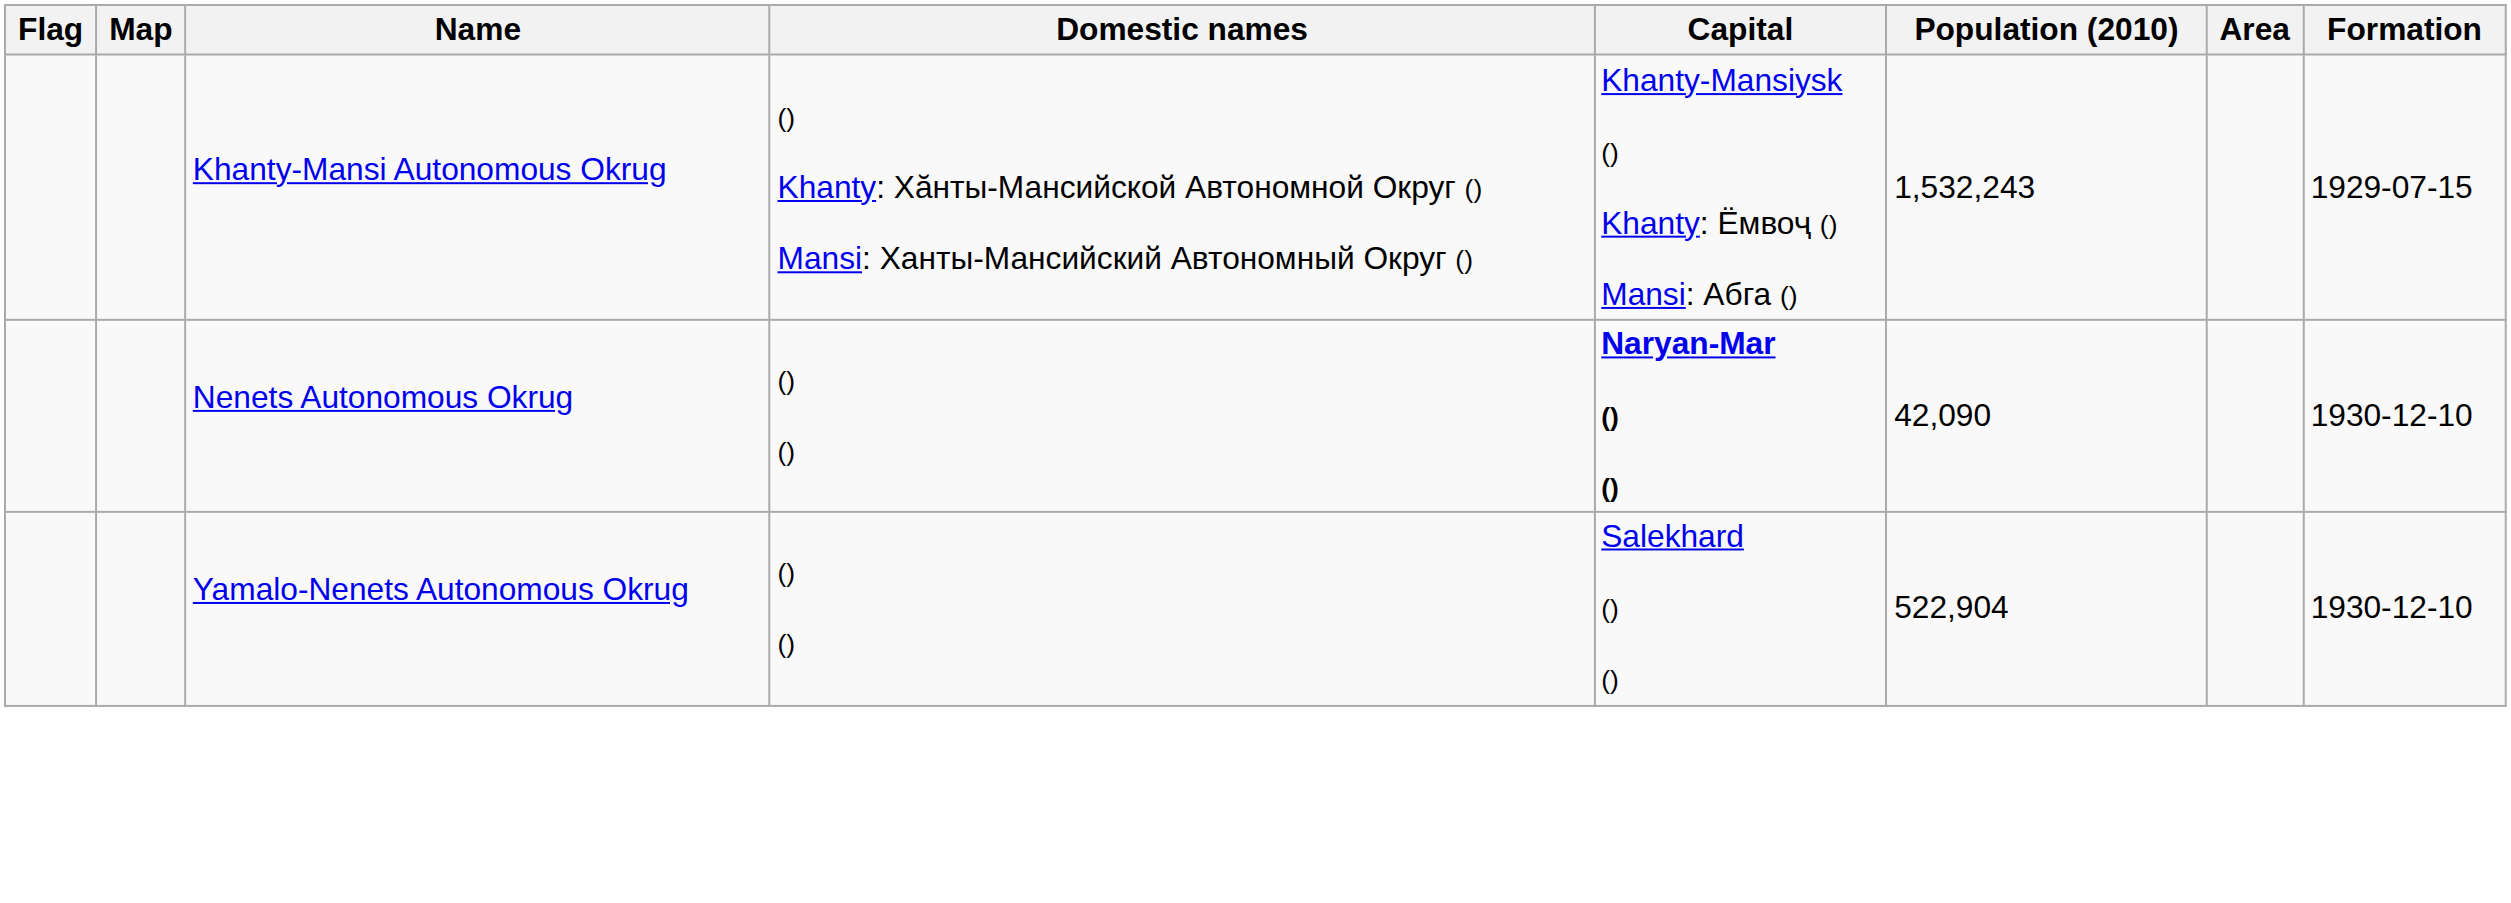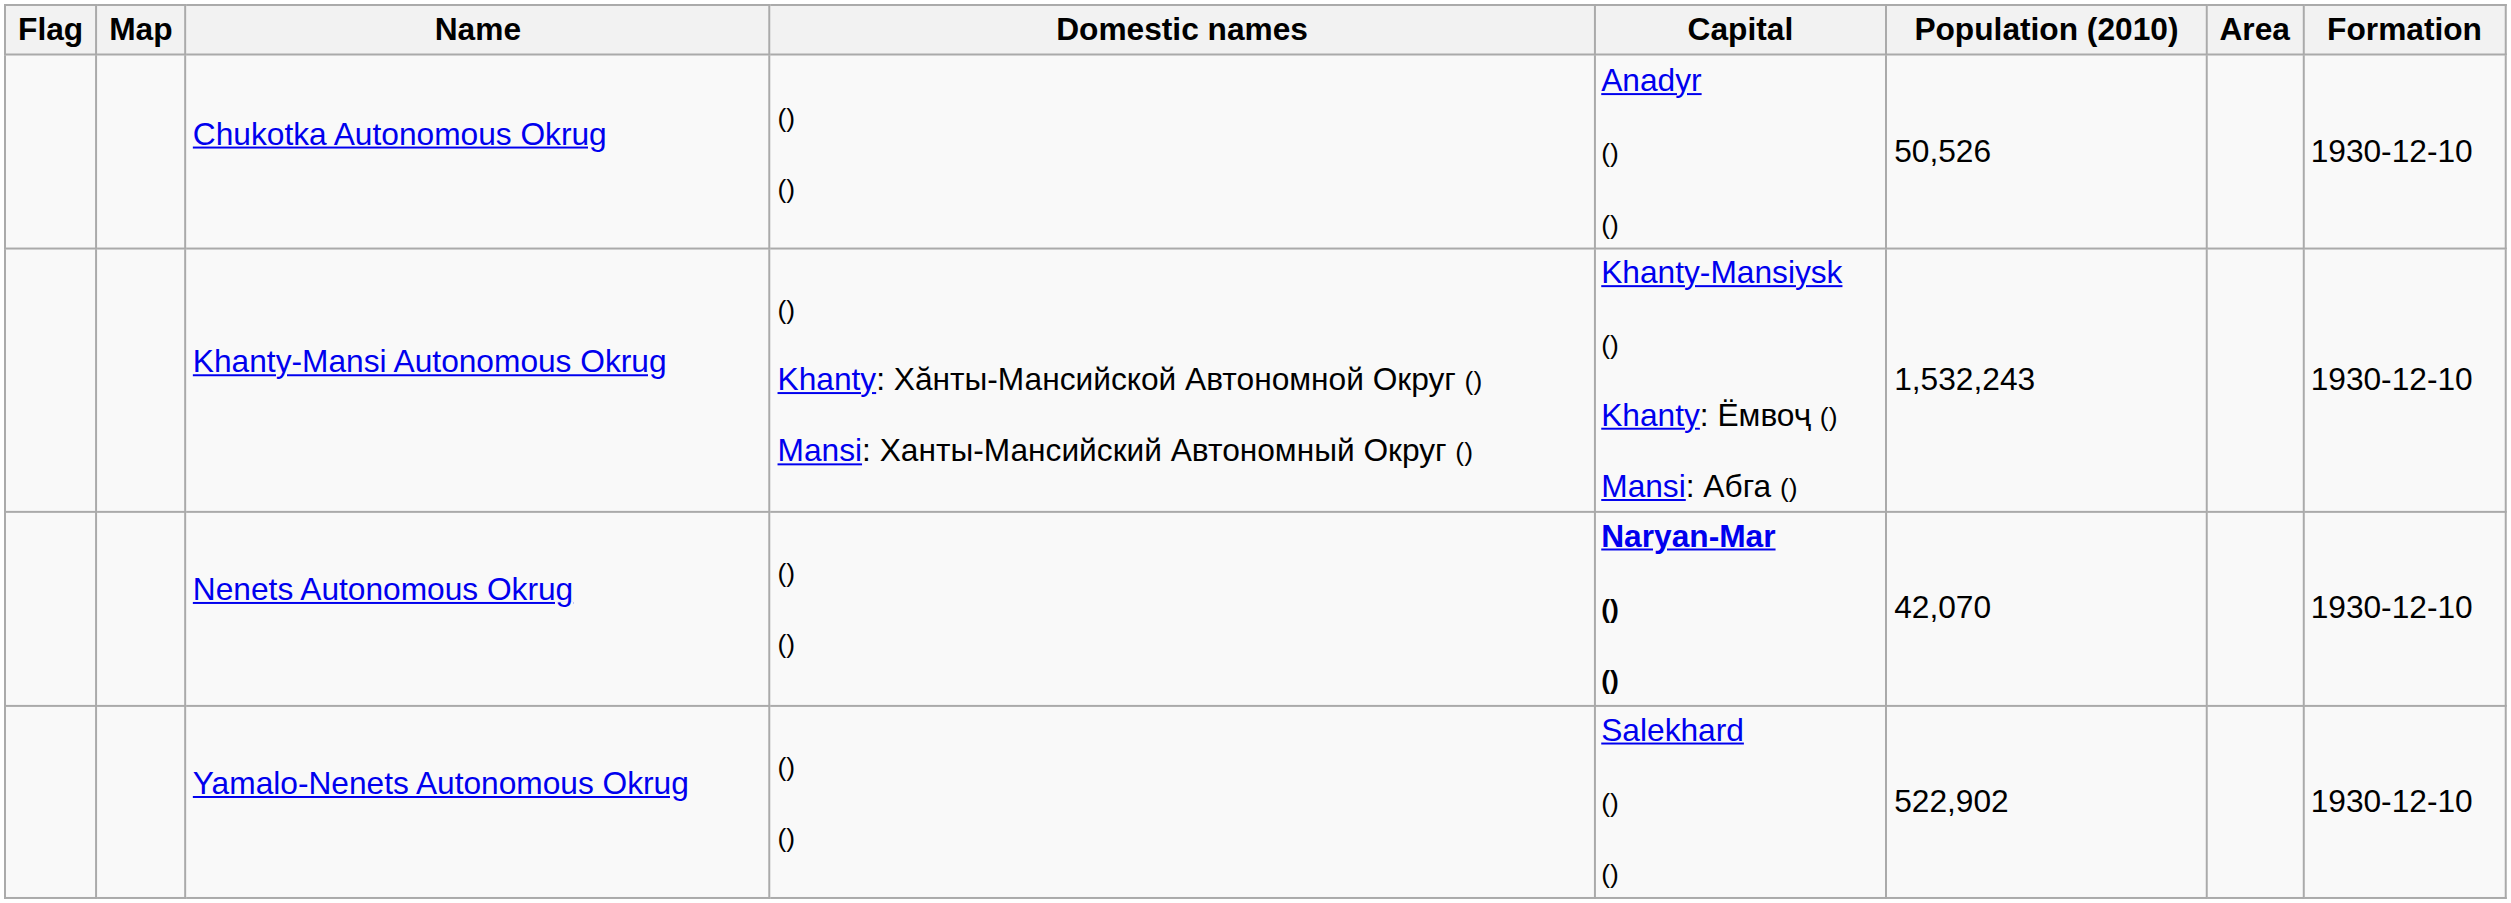+ row: Chukotka Autonomous Okrug | () () | Anadyr () () | 50,526 | 1930-12-10
Khanty-Mansi Autonomous Okrug | Formation: 1929-07-15 -> 1930-12-10
Nenets Autonomous Okrug | Population (2010): 42,090 -> 42,070
Yamalo-Nenets Autonomous Okrug | Population (2010): 522,904 -> 522,902
